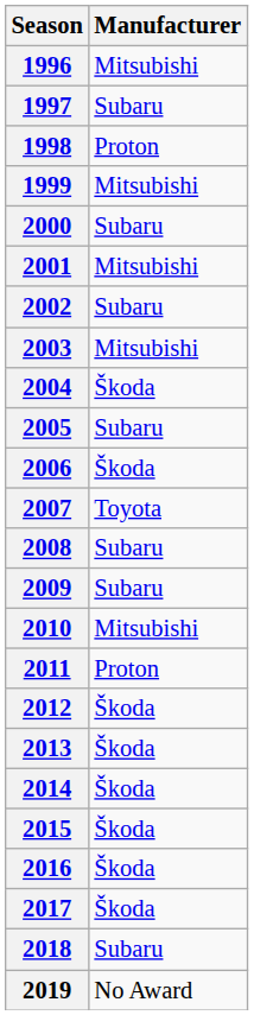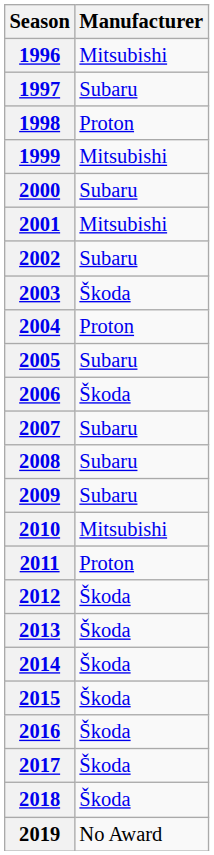2003 | Manufacturer: Mitsubishi -> Škoda
2004 | Manufacturer: Škoda -> Proton
2007 | Manufacturer: Toyota -> Subaru
2018 | Manufacturer: Subaru -> Škoda
